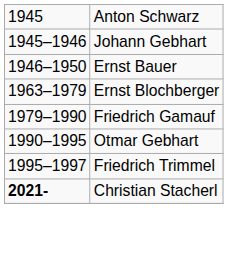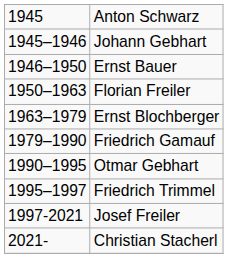+ row: 1950–1963 | Florian Freiler
+ row: 1997-2021 | Josef Freiler
Christian Stacherl | column 1: bold -> normal
